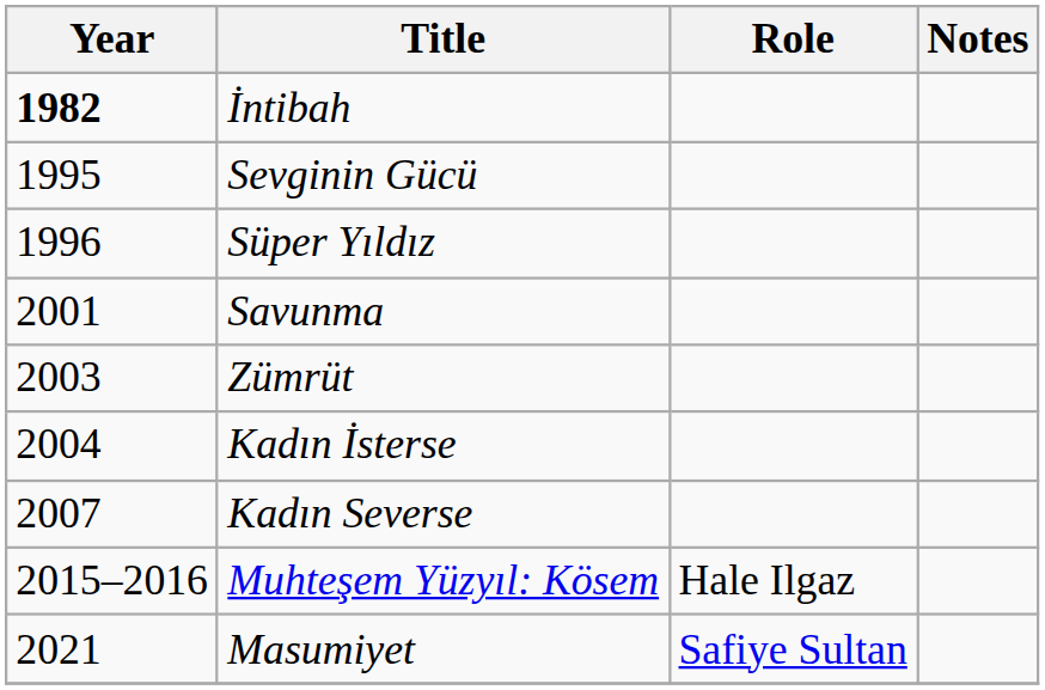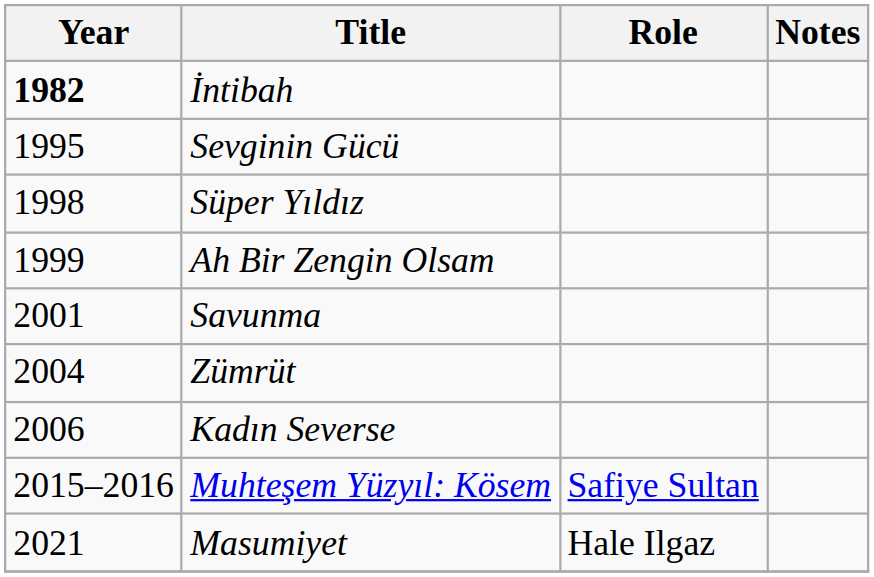Süper Yıldız | Year: 1996 -> 1998
+ row: 1999 | Ah Bir Zengin Olsam
Zümrüt | Year: 2003 -> 2004
- row: 2004 | Kadın İsterse
Kadın Severse | Year: 2007 -> 2006
Muhteşem Yüzyıl: Kösem | Role: Hale Ilgaz -> Safiye Sultan
Masumiyet | Role: Safiye Sultan -> Hale Ilgaz
